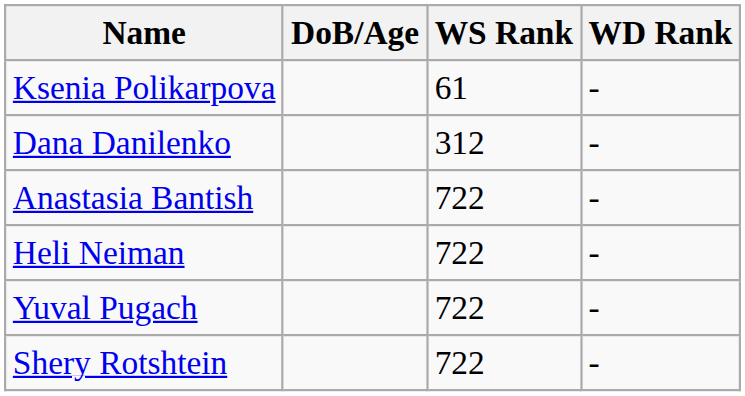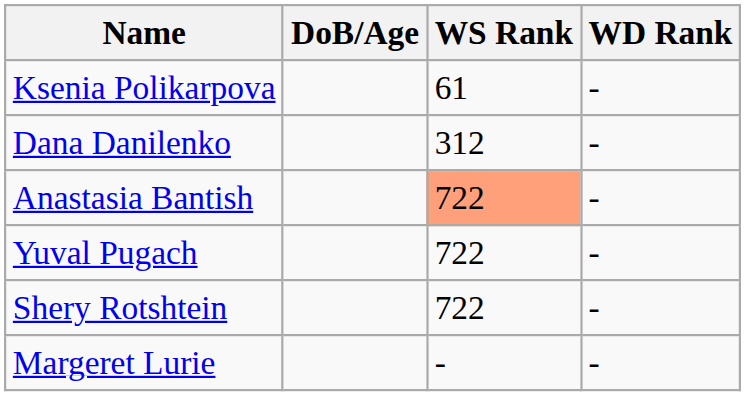Anastasia Bantish | WS Rank: no background -> lightsalmon background
- row: Heli Neiman | 722 | -
+ row: Margeret Lurie | - | -
